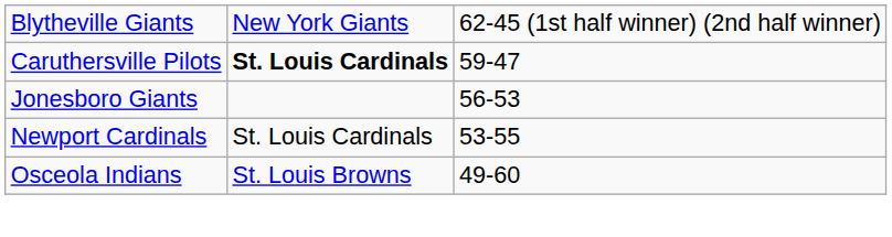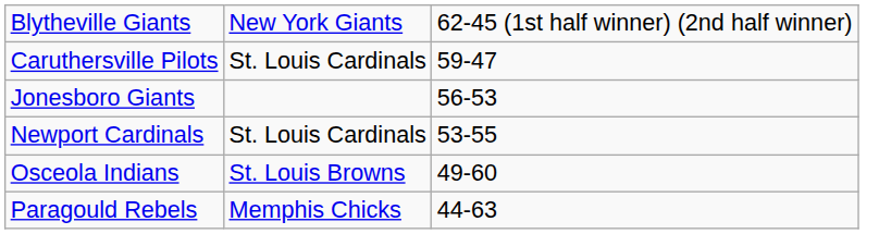Caruthersville Pilots | column 2: bold -> normal
+ row: Paragould Rebels | Memphis Chicks | 44-63
